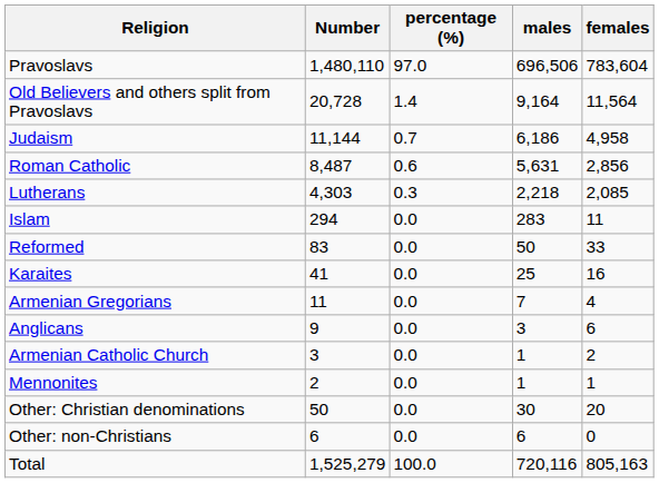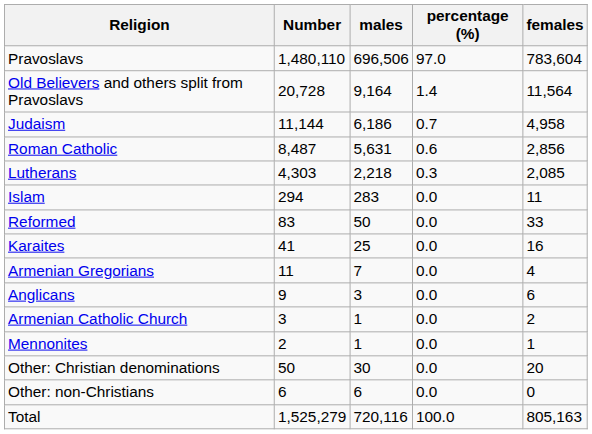columns swapped: percentage (%) <-> males
